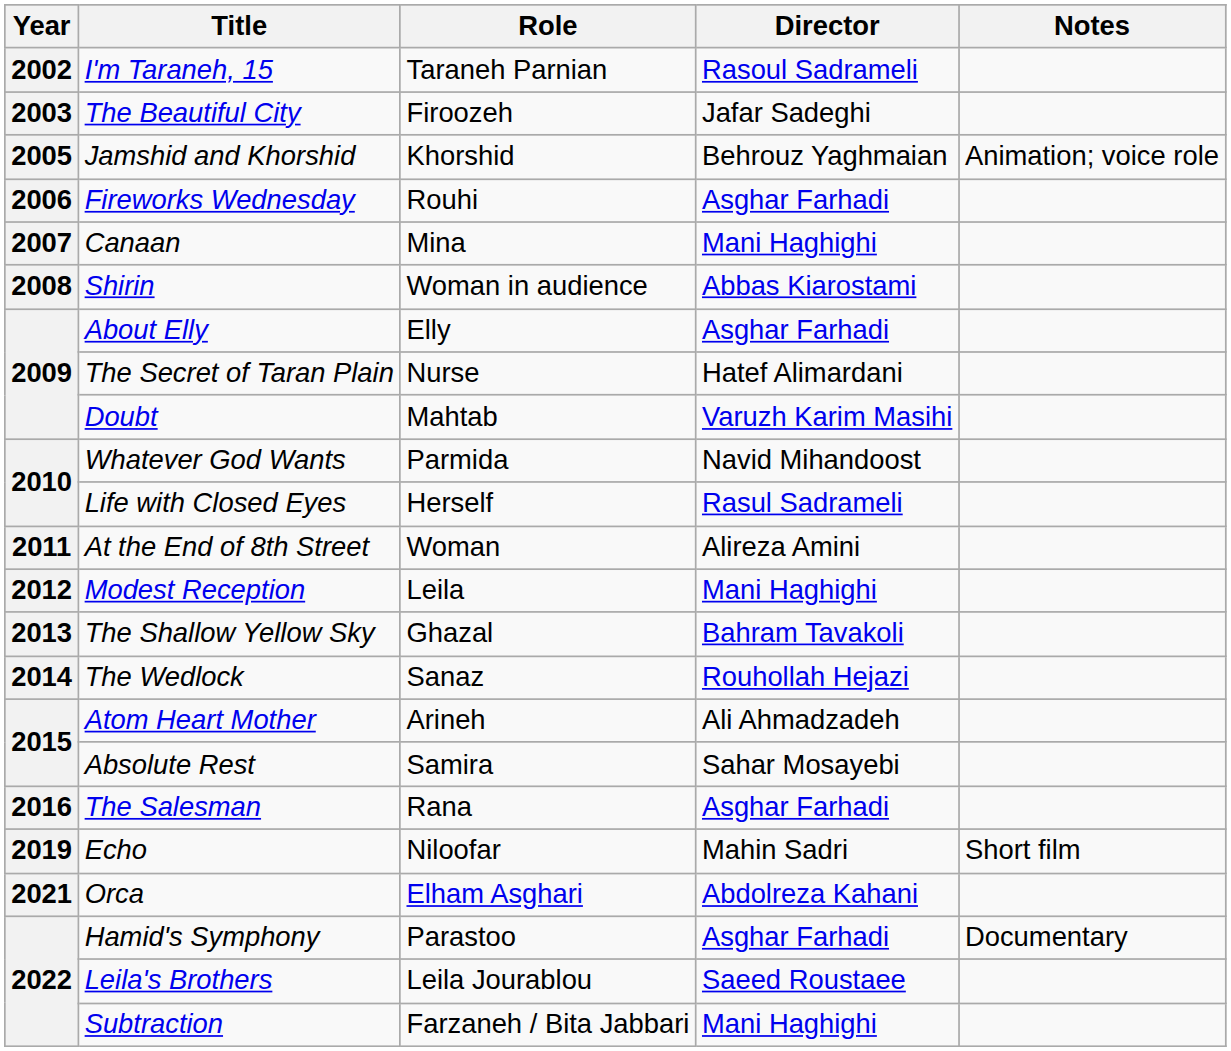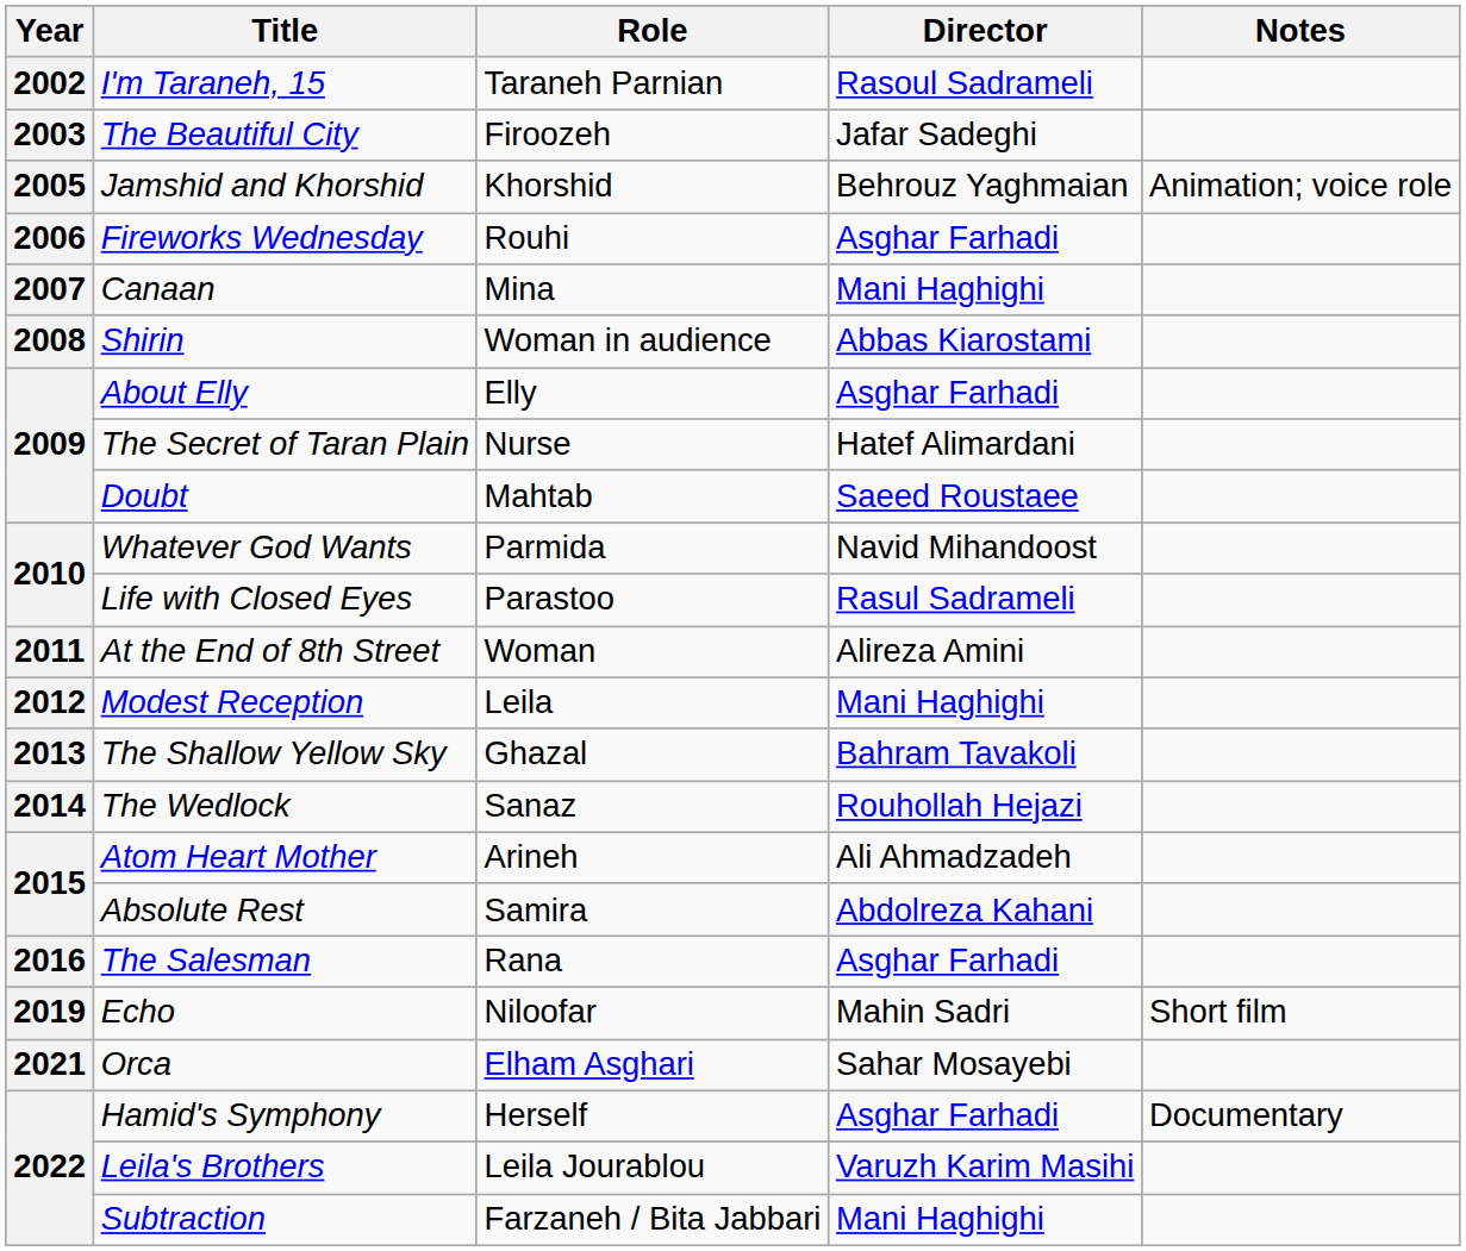Doubt | Director: Varuzh Karim Masihi -> Saeed Roustaee
Life with Closed Eyes | Role: Herself -> Parastoo
Absolute Rest | Director: Sahar Mosayebi -> Abdolreza Kahani
Orca | Director: Abdolreza Kahani -> Sahar Mosayebi
Hamid's Symphony | Role: Parastoo -> Herself
Leila's Brothers | Director: Saeed Roustaee -> Varuzh Karim Masihi
